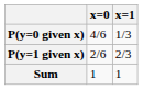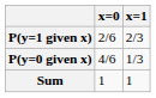rows swapped: P(y=0 given x) <-> P(y=1 given x)
